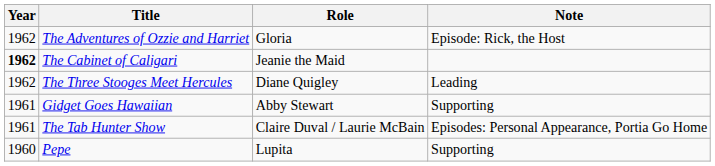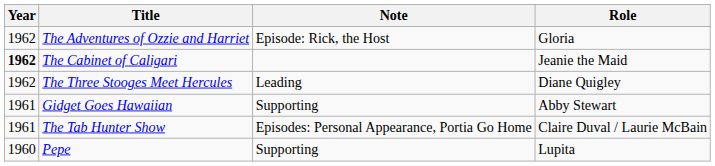columns swapped: Role <-> Note
